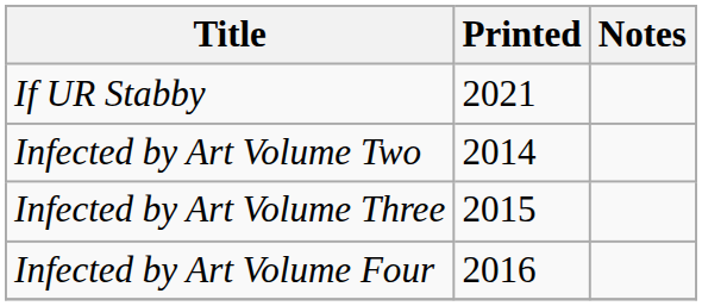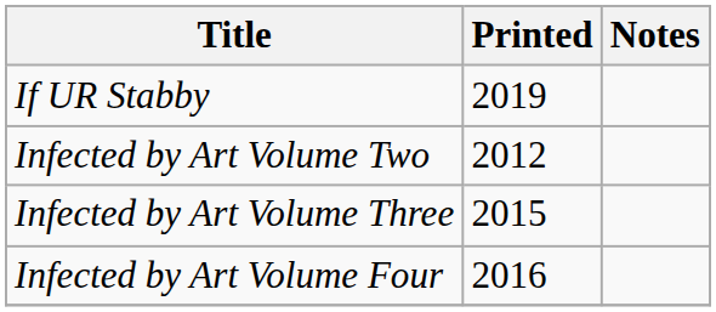If UR Stabby | Printed: 2021 -> 2019
Infected by Art Volume Two | Printed: 2014 -> 2012
